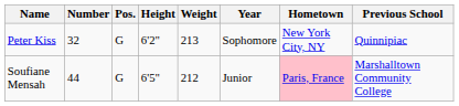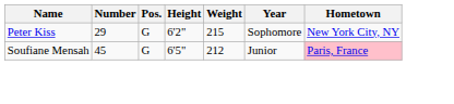- column: Previous School | Quinnipiac | Marshalltown Community College
Peter Kiss | Number: 32 -> 29
Peter Kiss | Weight: 213 -> 215
Soufiane Mensah | Number: 44 -> 45
